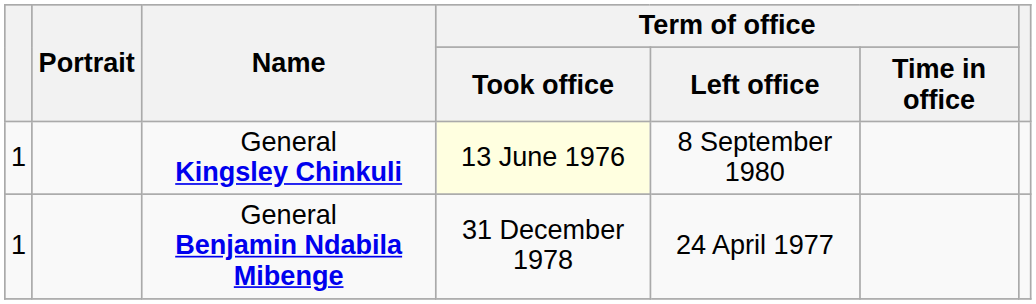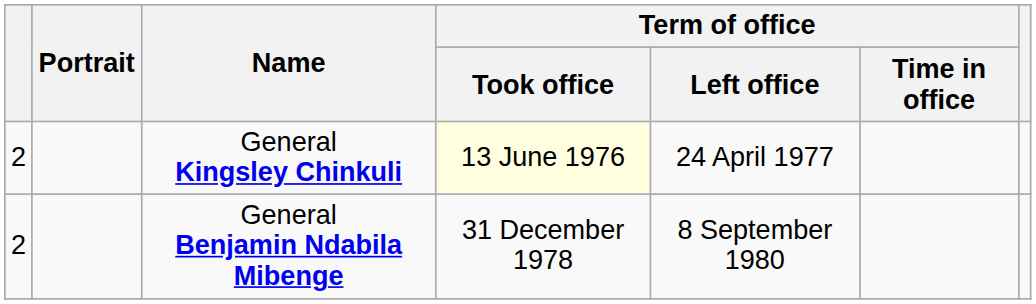General Kingsley Chinkuli | column 1: 1 -> 2
General Kingsley Chinkuli | Term of office / Left office: 8 September 1980 -> 24 April 1977
General Benjamin Ndabila Mibenge | column 1: 1 -> 2
General Benjamin Ndabila Mibenge | Term of office / Left office: 24 April 1977 -> 8 September 1980
